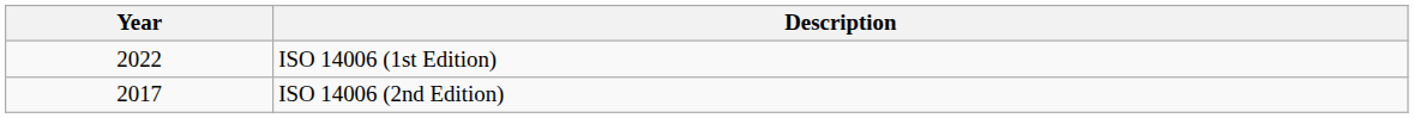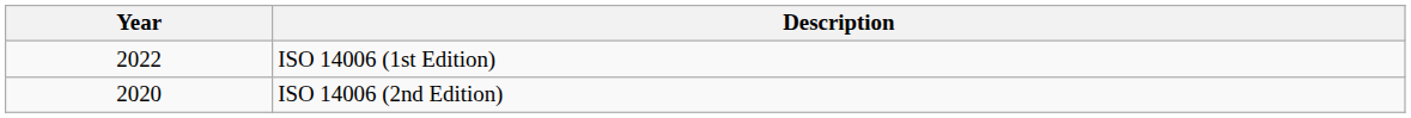ISO 14006 (2nd Edition) | Year: 2017 -> 2020
